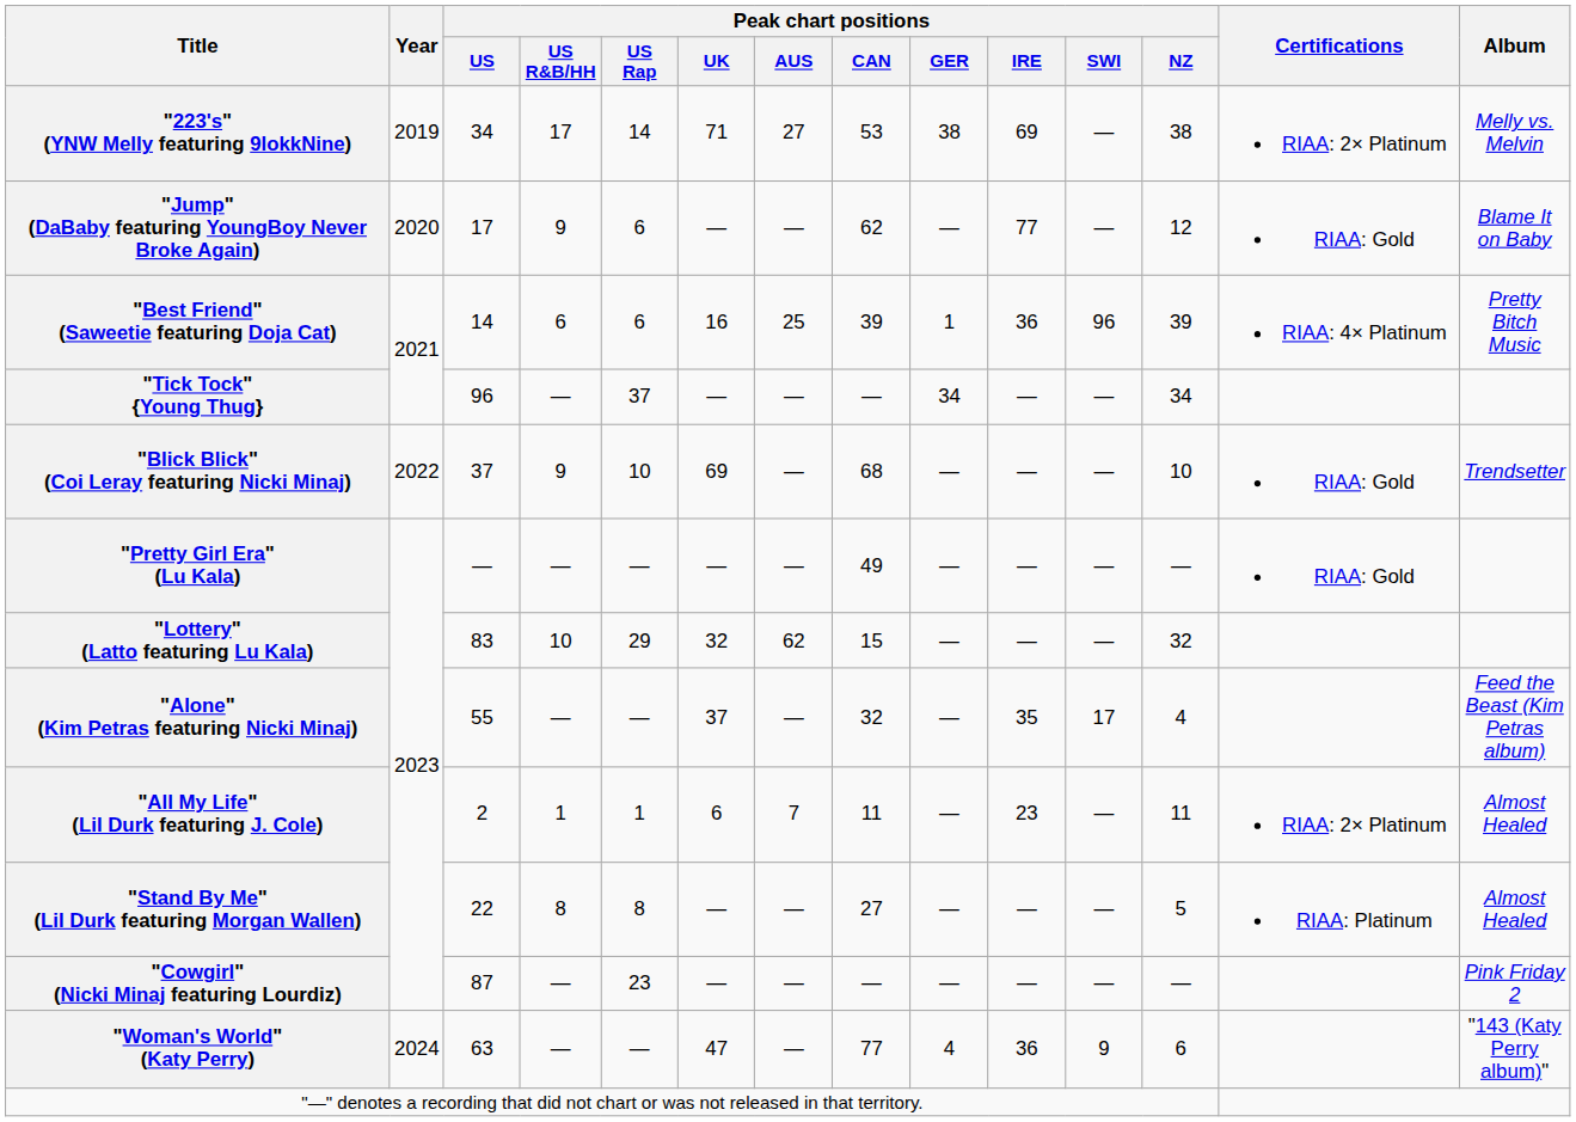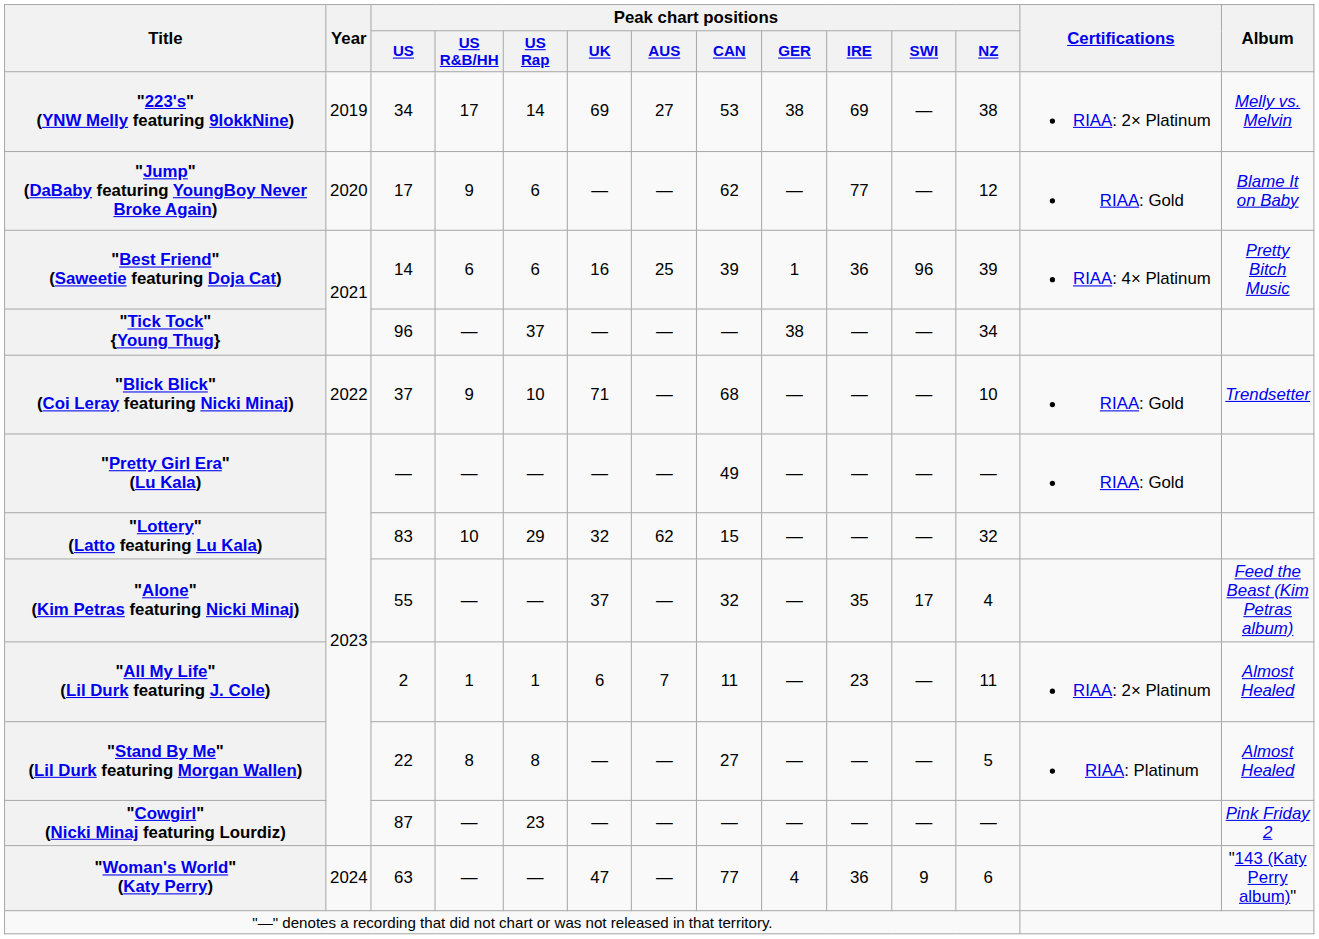"223's" (YNW Melly featuring 9lokkNine) | Peak chart positions / UK: 71 -> 69
"Tick Tock" {Young Thug} | Peak chart positions / GER: 34 -> 38
"Blick Blick" (Coi Leray featuring Nicki Minaj) | Peak chart positions / UK: 69 -> 71
